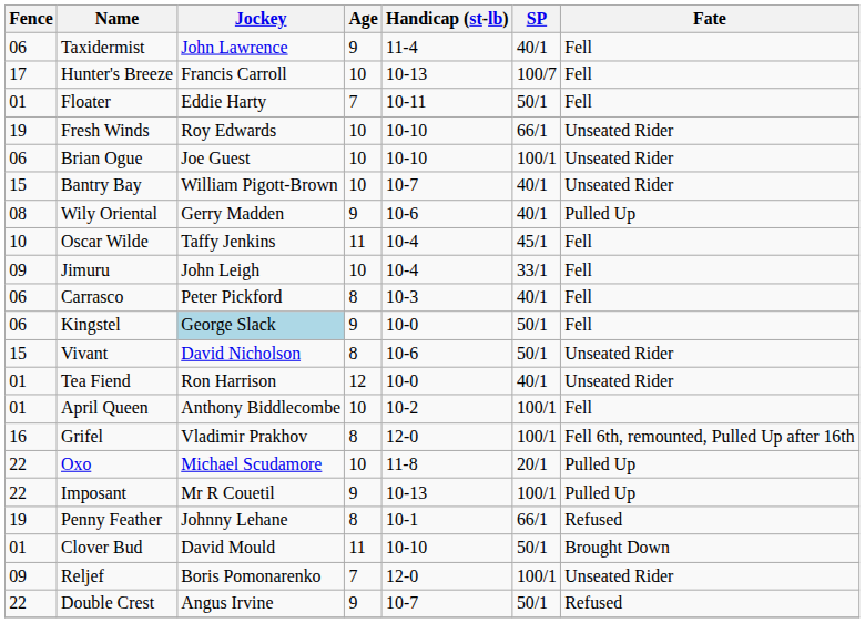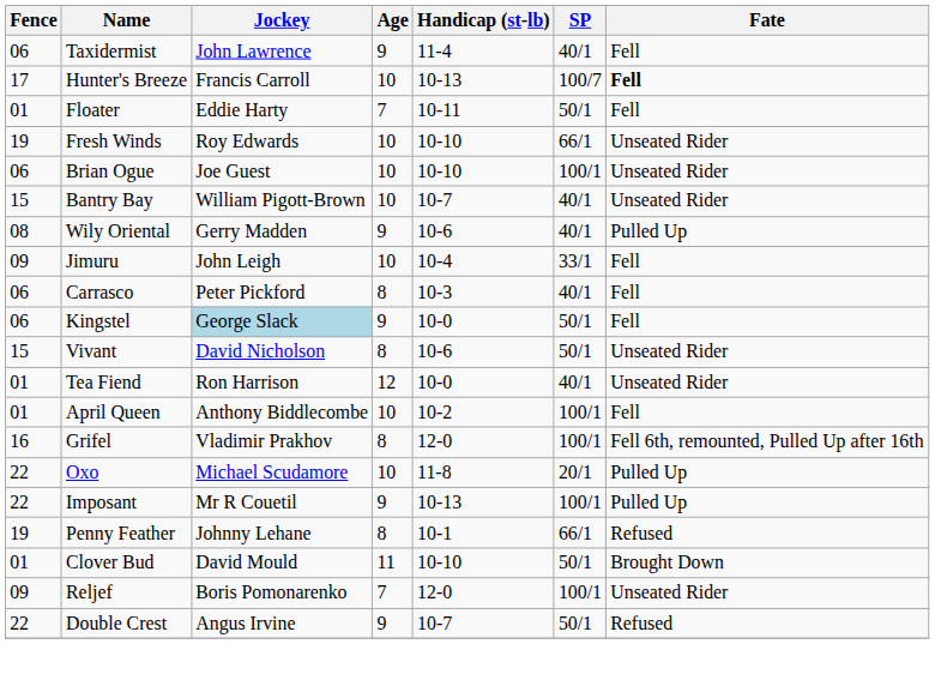Hunter's Breeze | Fate: normal -> bold
- row: 10 | Oscar Wilde | Taffy Jenkins | 11 | 10-4 | 45/1 | Fell
